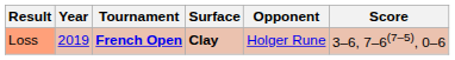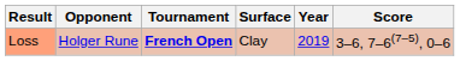columns swapped: Year <-> Opponent
Loss | Surface: bold -> normal
